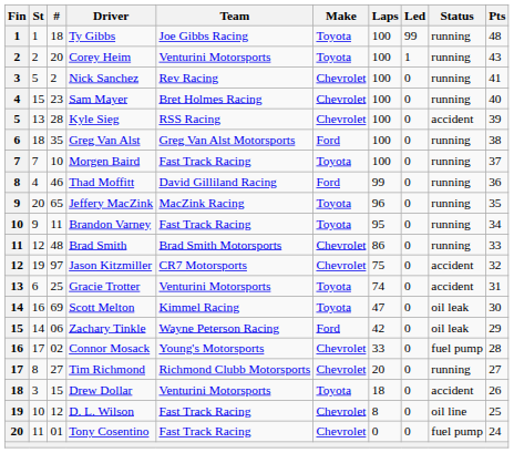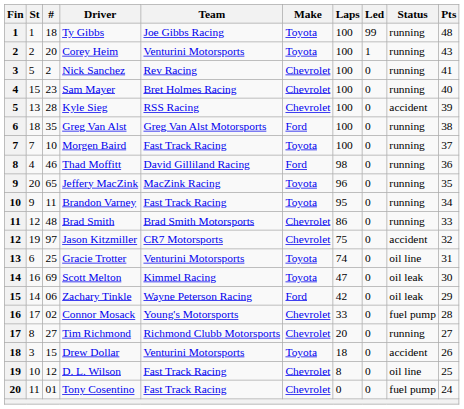Thad Moffitt | Laps: 99 -> 98
Gracie Trotter | Status: accident -> oil line
